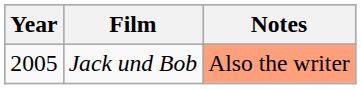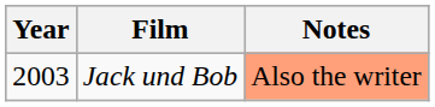Jack und Bob | Year: 2005 -> 2003
